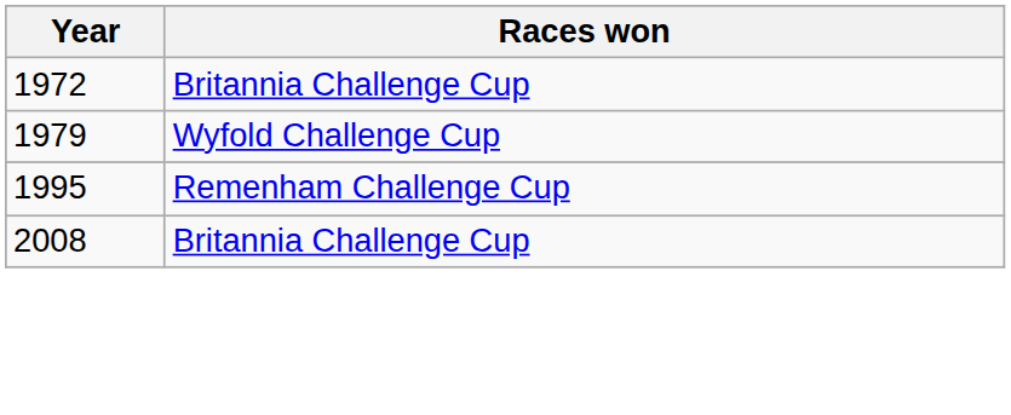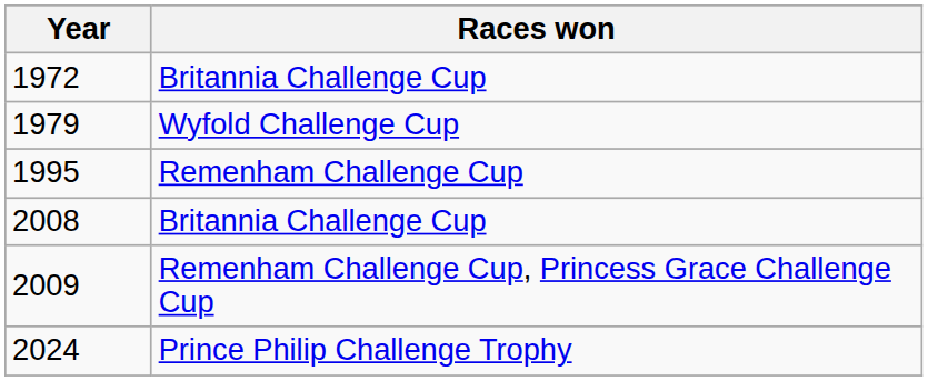+ row: 2009 | Remenham Challenge Cup, Princess Grace Challenge Cup
+ row: 2024 | Prince Philip Challenge Trophy
